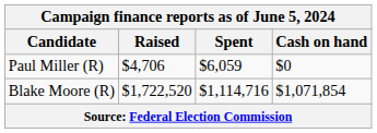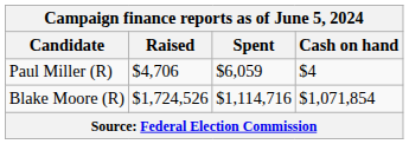Paul Miller (R) | Cash on hand: $0 -> $4
Blake Moore (R) | Raised: $1,722,520 -> $1,724,526
